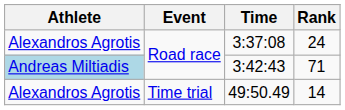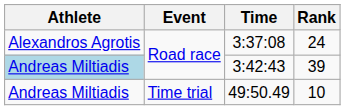3:42:43 | Rank: 71 -> 39
49:50.49 | Athlete: Alexandros Agrotis -> Andreas Miltiadis
49:50.49 | Rank: 14 -> 10
